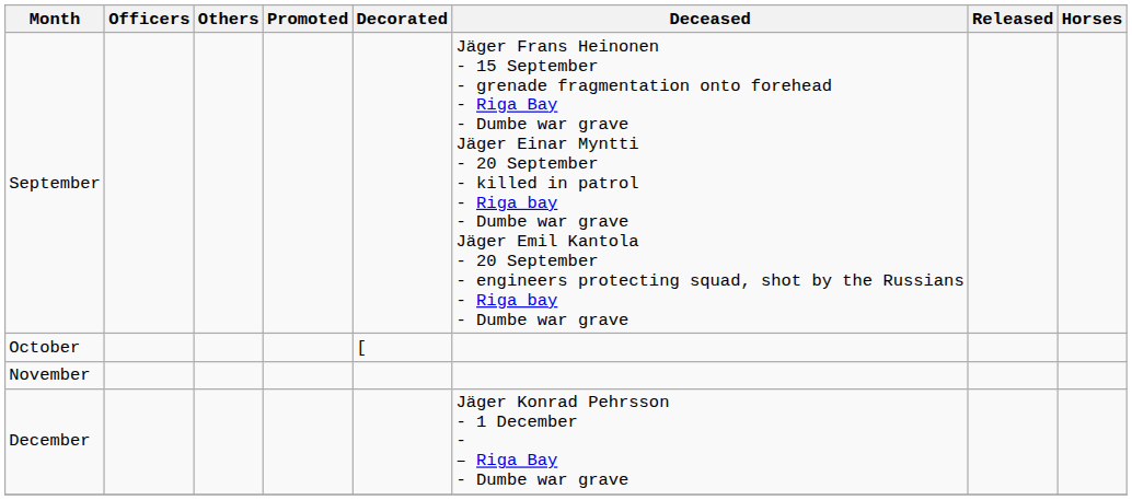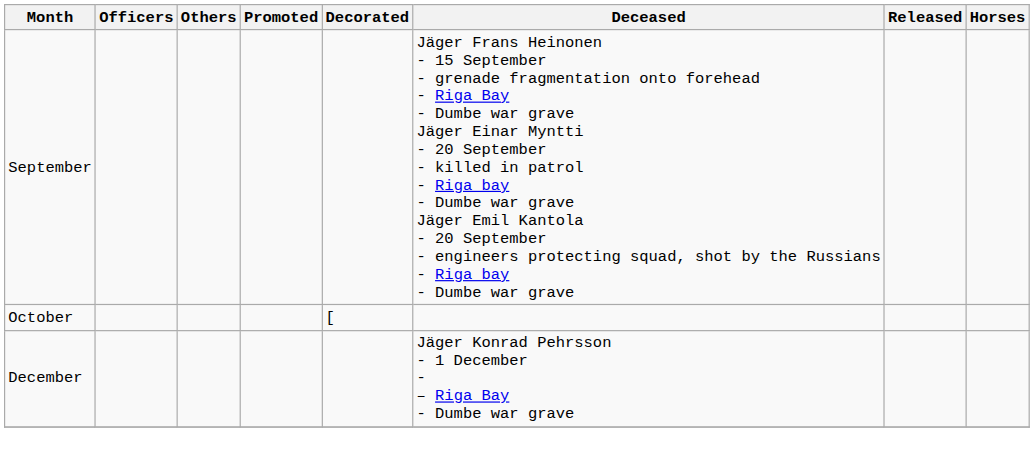- row: November
